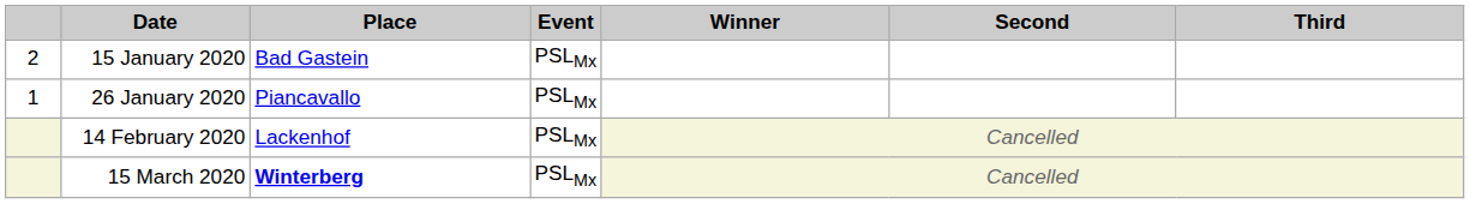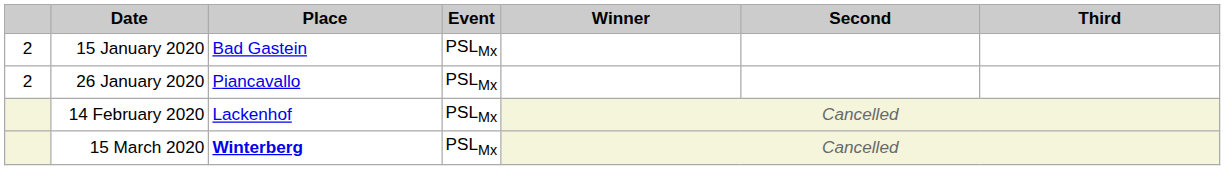26 January 2020 | column 1: 1 -> 2
